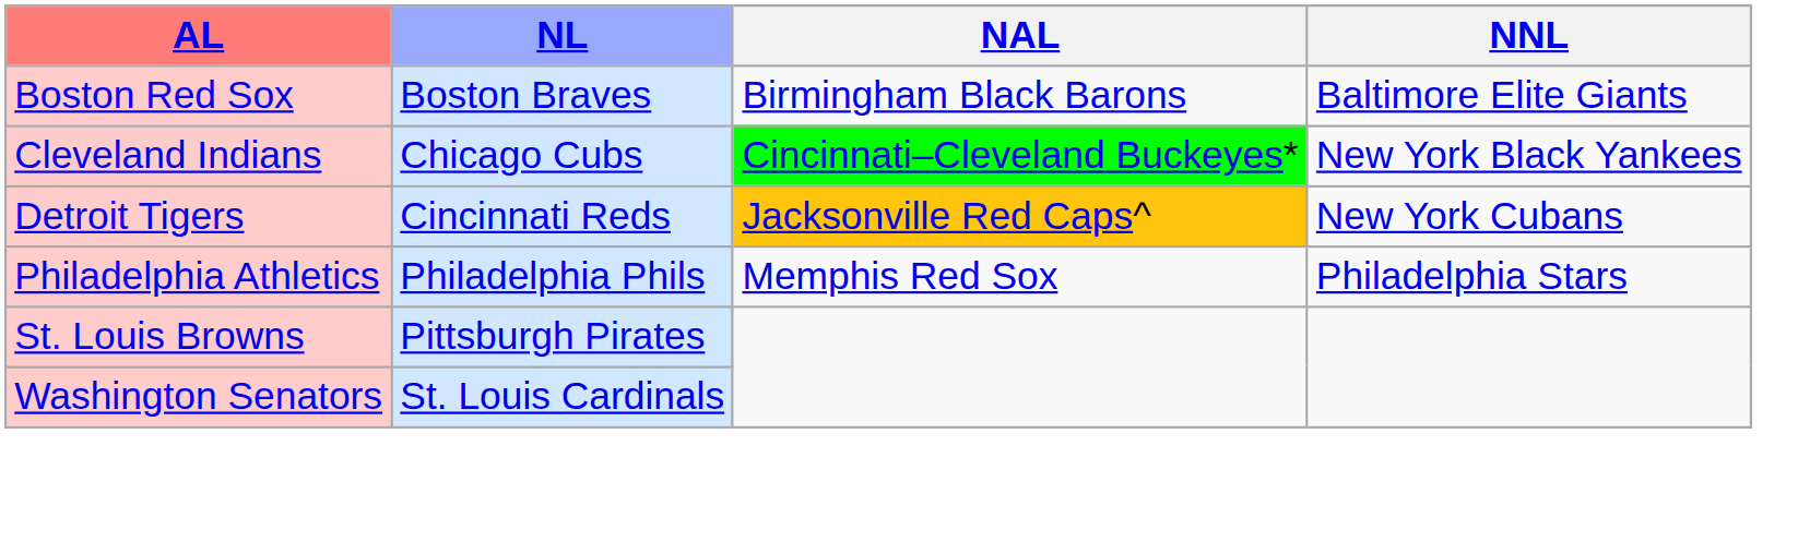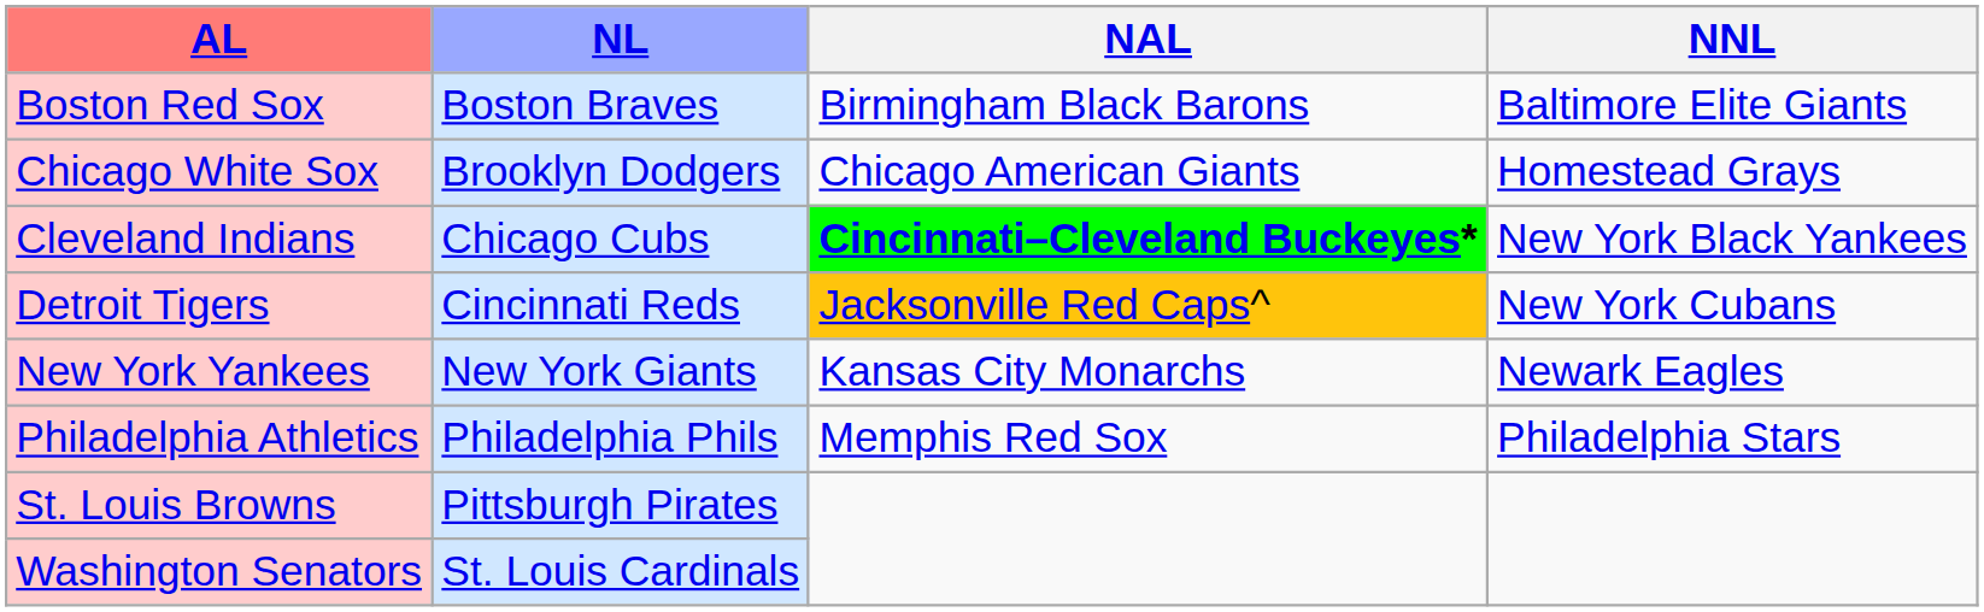+ row: Chicago White Sox | Brooklyn Dodgers | Chicago American Giants | Homestead Grays
Cleveland Indians | NAL: normal -> bold
+ row: New York Yankees | New York Giants | Kansas City Monarchs | Newark Eagles
